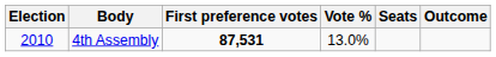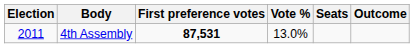4th Assembly | Election: 2010 -> 2011
